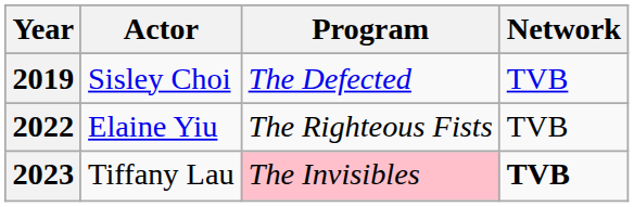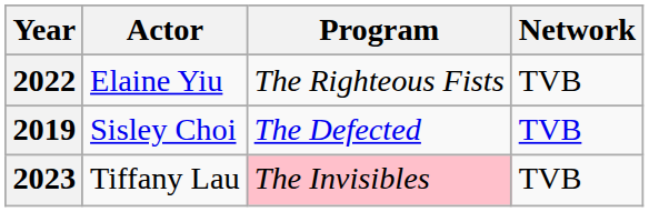rows swapped: 2019 <-> 2022
2023 | Network: bold -> normal
